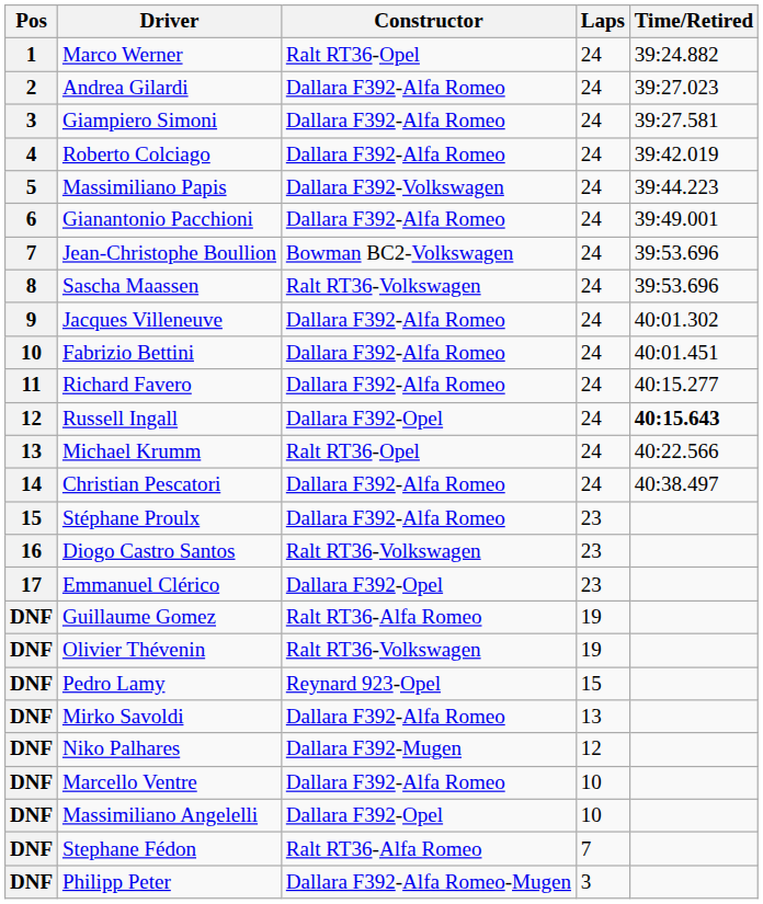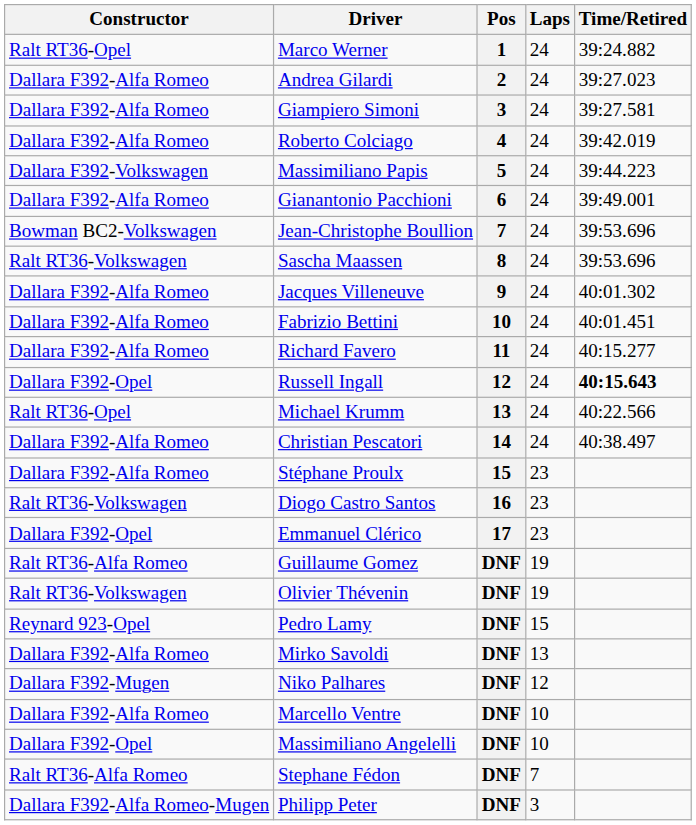columns swapped: Pos <-> Constructor
